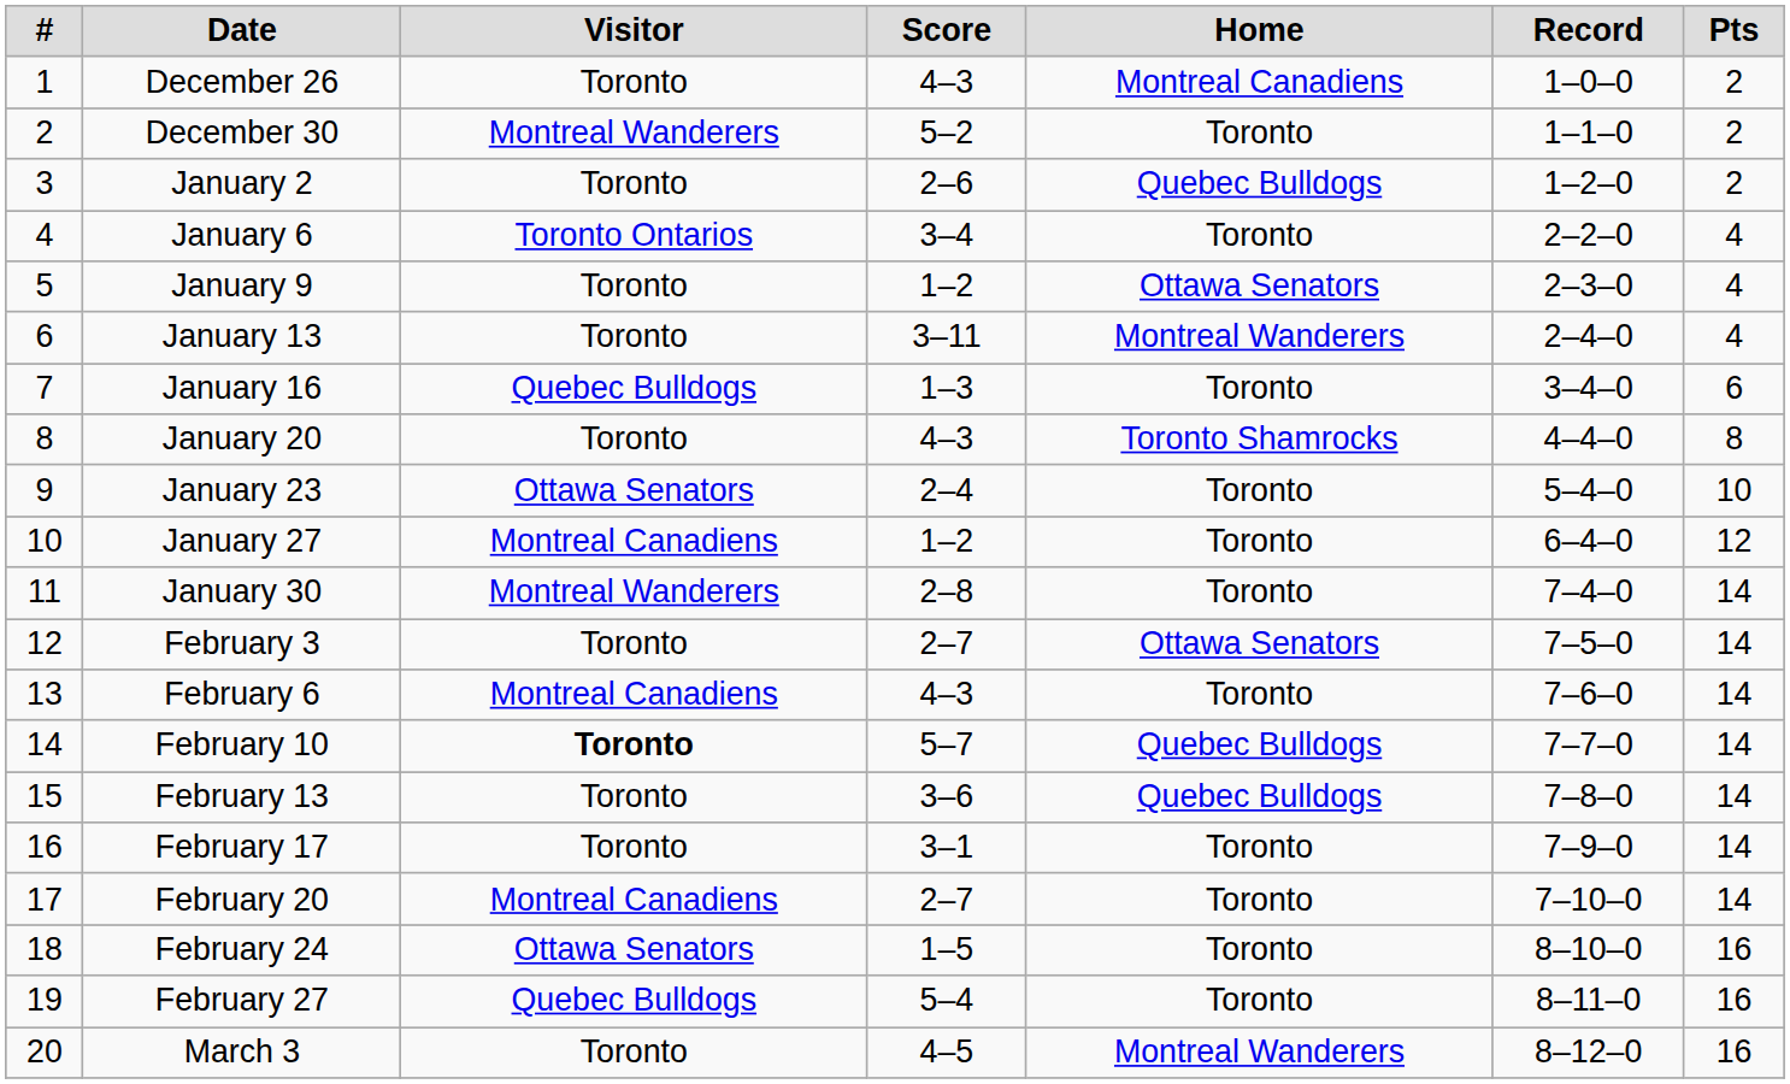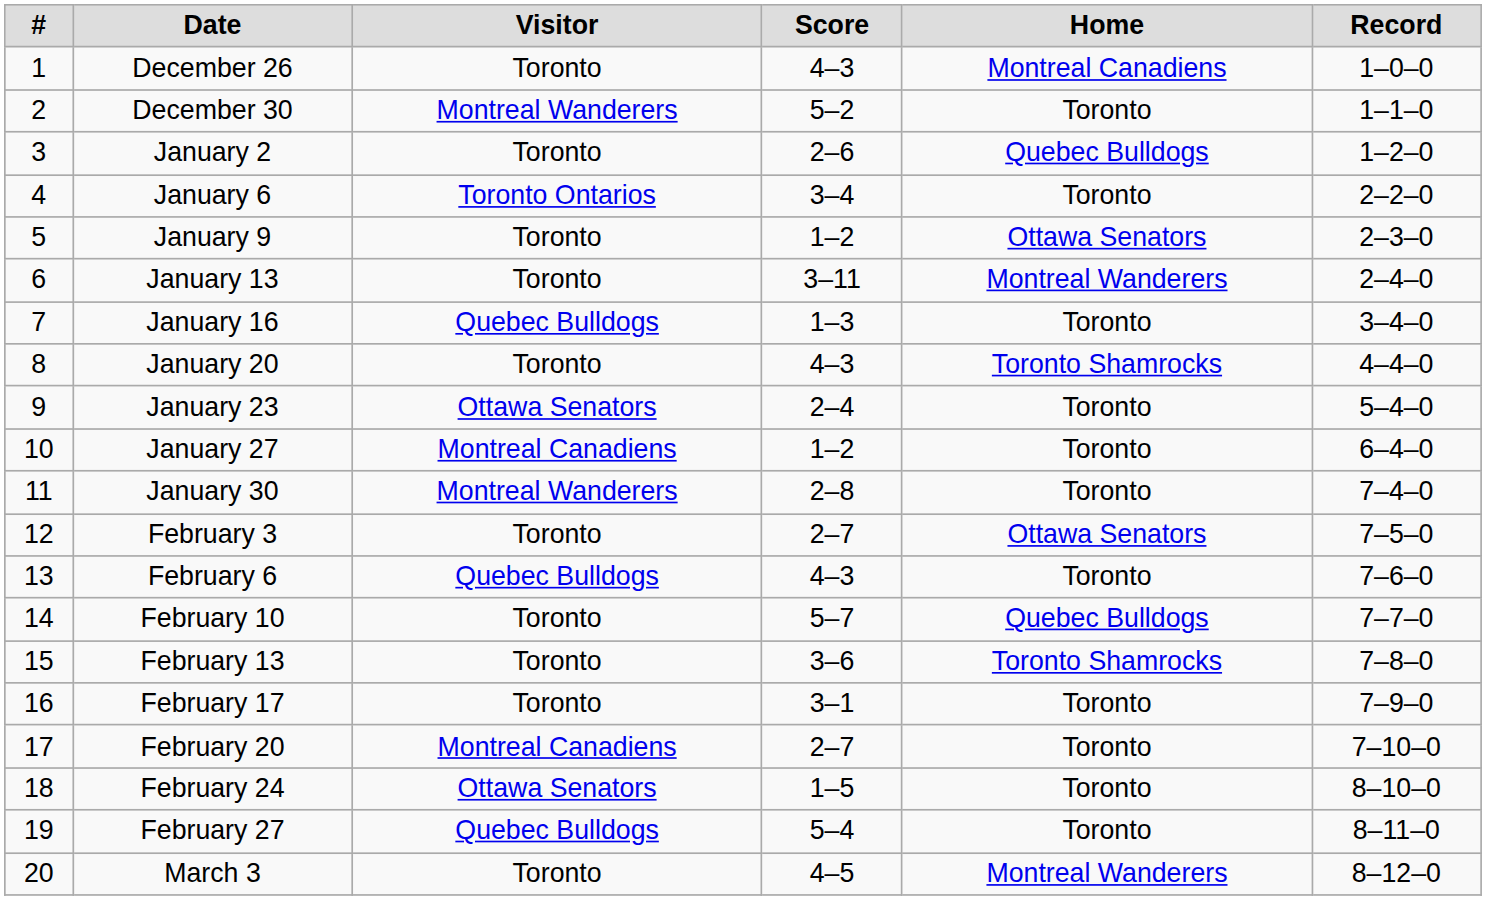- column: Pts | 2 | 2 | 2 | 4 | 4 | 4 | 6 | 8 | 10 | 12 | 14 | 14 | 14 | 14 | 14 | 14 | 14 | 16 | 16 | 16
February 6 | Visitor: Montreal Canadiens -> Quebec Bulldogs
February 10 | Visitor: bold -> normal
February 13 | Home: Quebec Bulldogs -> Toronto Shamrocks
